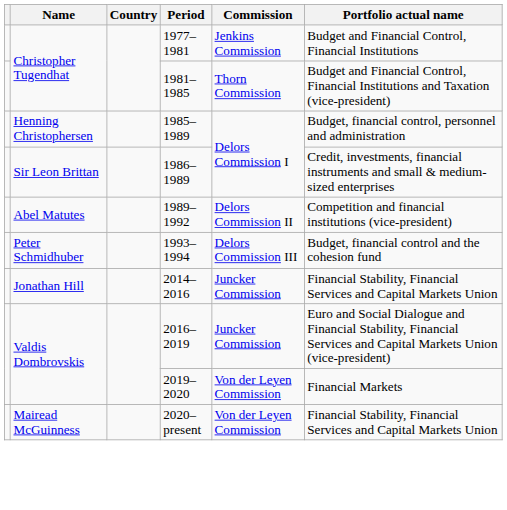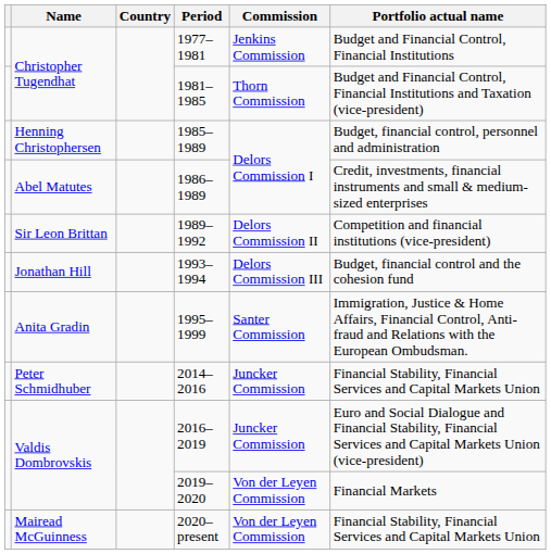1986–1989 | Name: Sir Leon Brittan -> Abel Matutes
1989–1992 | Name: Abel Matutes -> Sir Leon Brittan
1993–1994 | Name: Peter Schmidhuber -> Jonathan Hill
+ row: Anita Gradin | 1995–1999 | Santer Commission | Immigration, Justice & Home Affairs, Financial Control, Anti-fraud and Relations with the European Ombudsman.
2014–2016 | Name: Jonathan Hill -> Peter Schmidhuber
